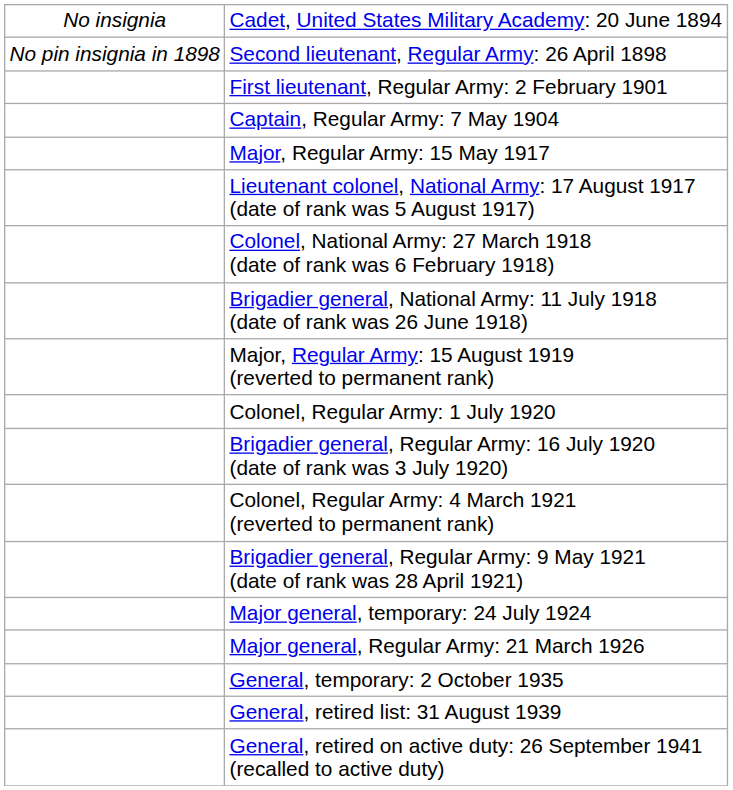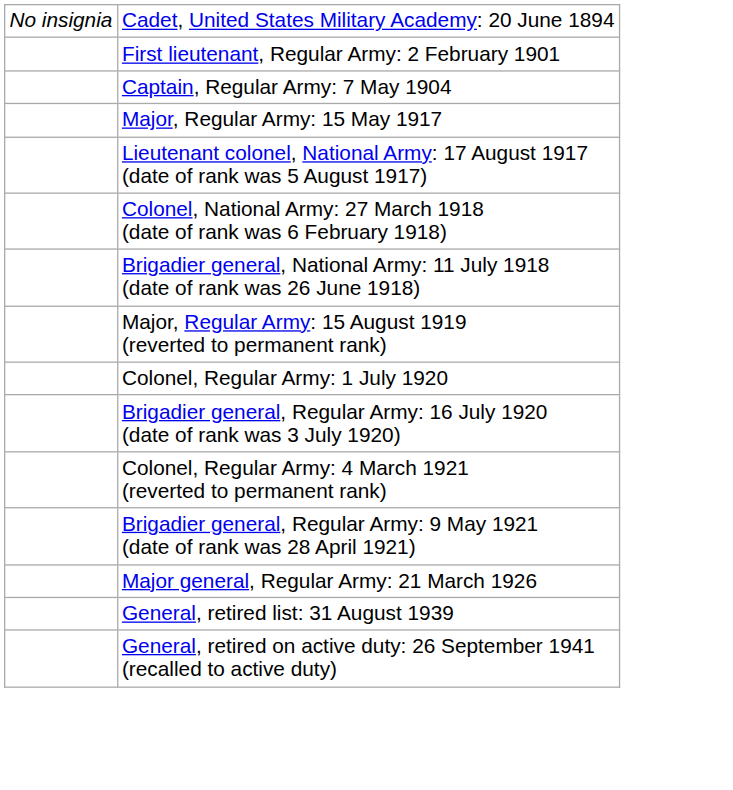- row: No pin insignia in 1898 | Second lieutenant, Regular Army: 26 April 1898
- row: Major general, temporary: 24 July 1924
- row: General, temporary: 2 October 1935
